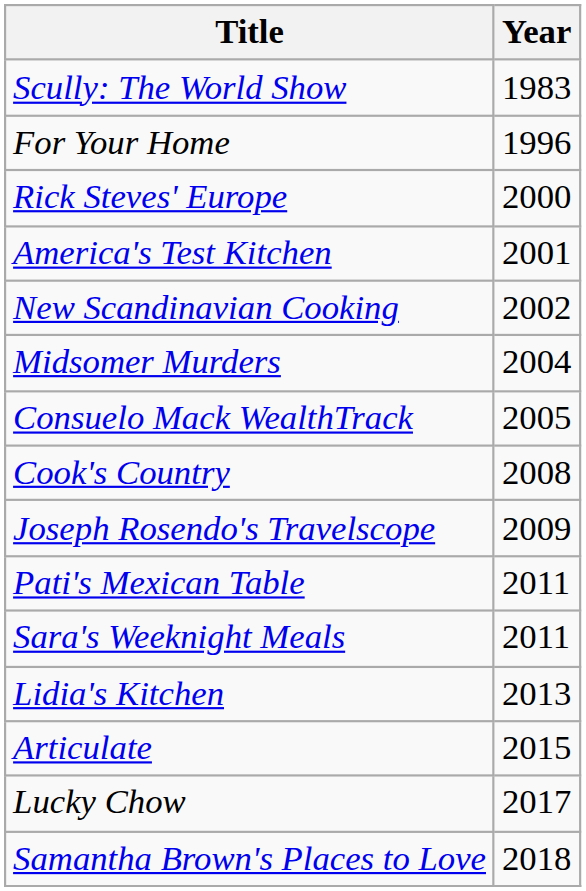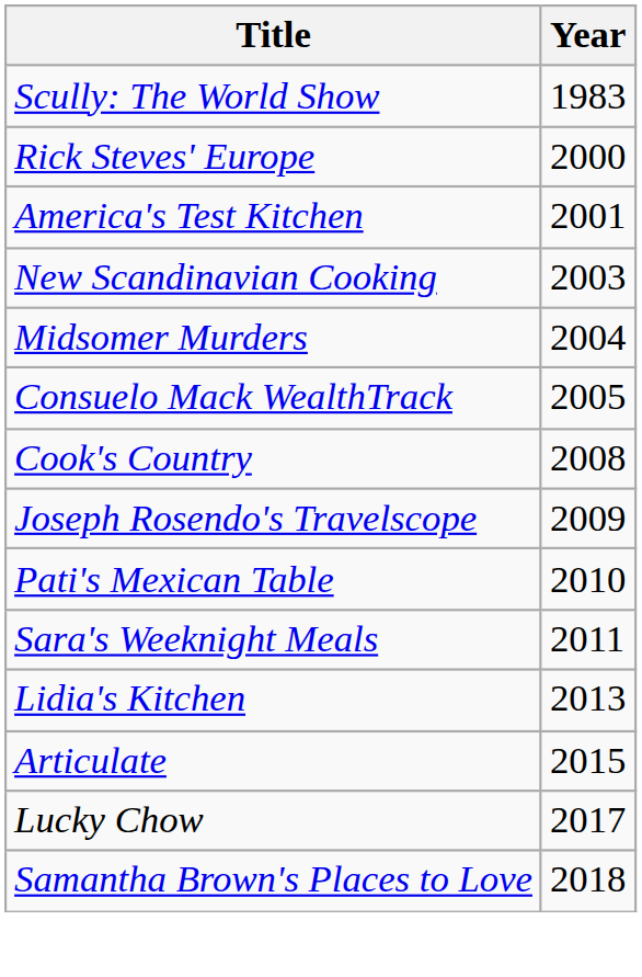- row: For Your Home | 1996
New Scandinavian Cooking | Year: 2002 -> 2003
Pati's Mexican Table | Year: 2011 -> 2010
